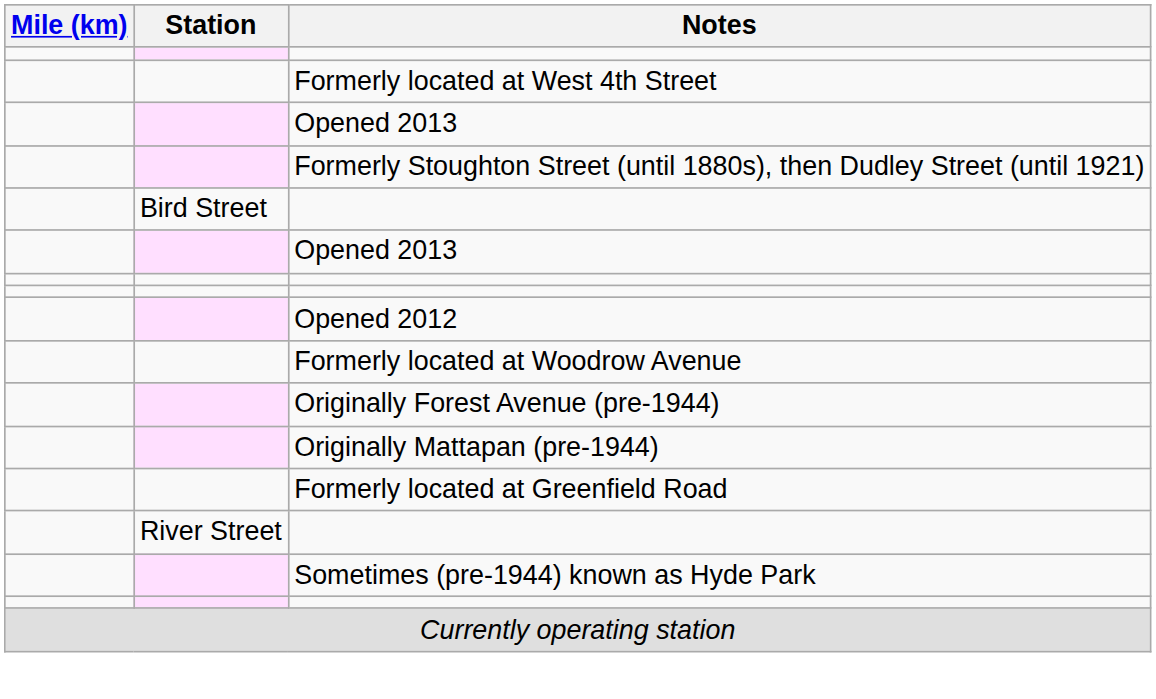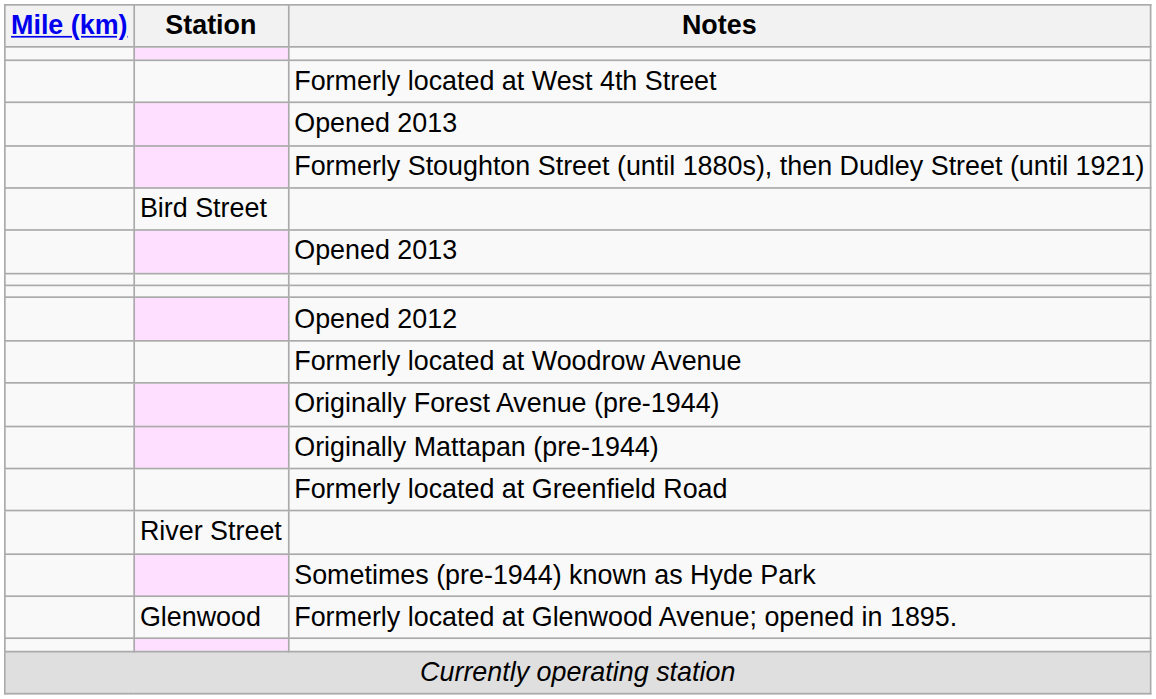+ row: Glenwood | Formerly located at Glenwood Avenue; opened in 1895.
